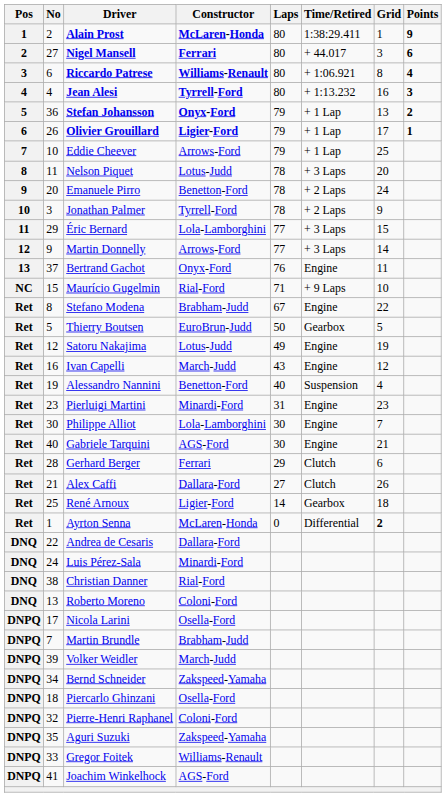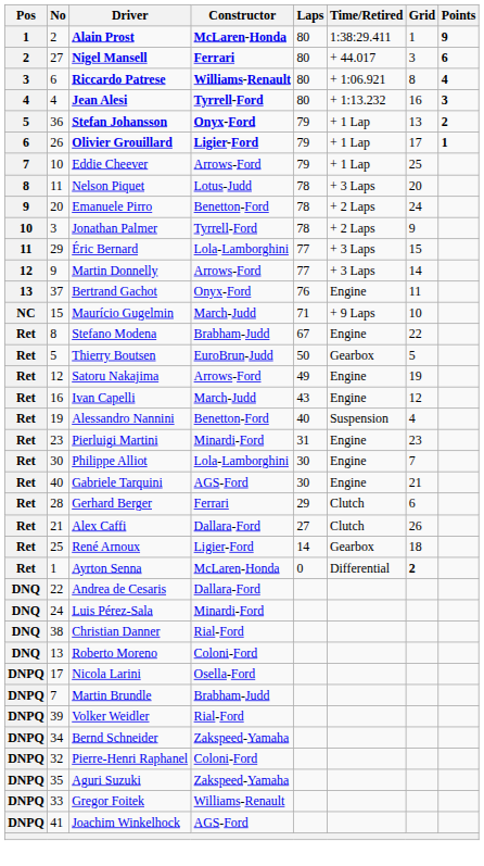Maurício Gugelmin | Constructor: Rial-Ford -> March-Judd
Satoru Nakajima | Constructor: Lotus-Judd -> Arrows-Ford
Volker Weidler | Constructor: March-Judd -> Rial-Ford
- row: DNPQ | 18 | Piercarlo Ghinzani | Osella-Ford
